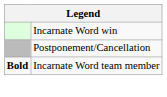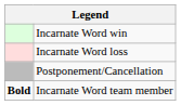+ row: Incarnate Word loss
